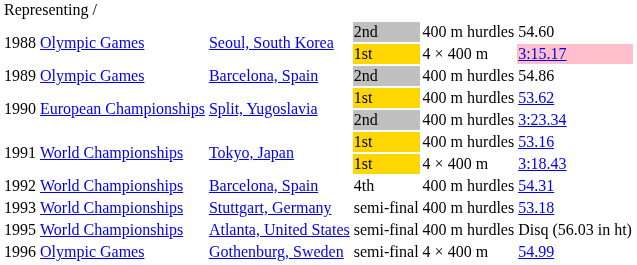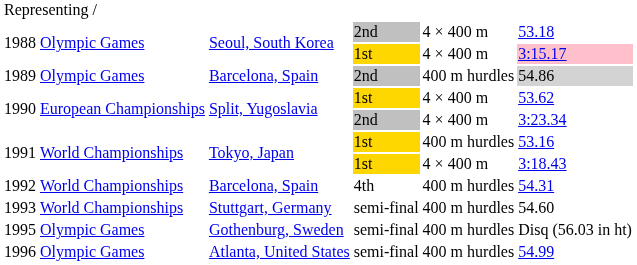1988 / 2nd | column 5: 400 m hurdles -> 4 × 400 m
1988 / 2nd | column 6: 54.60 -> 53.18
1989 | column 6: no background -> lightgrey background
1990 / 1st | column 5: 400 m hurdles -> 4 × 400 m
1990 / 2nd | column 5: 400 m hurdles -> 4 × 400 m
1993 | column 6: 53.18 -> 54.60
1995 | column 2: World Championships -> Olympic Games
1995 | column 3: Atlanta, United States -> Gothenburg, Sweden
1996 | column 3: Gothenburg, Sweden -> Atlanta, United States
1996 | column 5: 4 × 400 m -> 400 m hurdles
